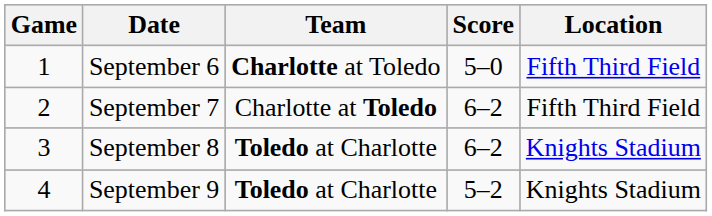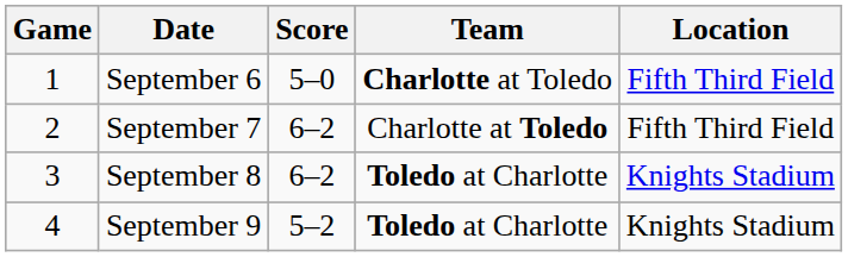columns swapped: Team <-> Score
